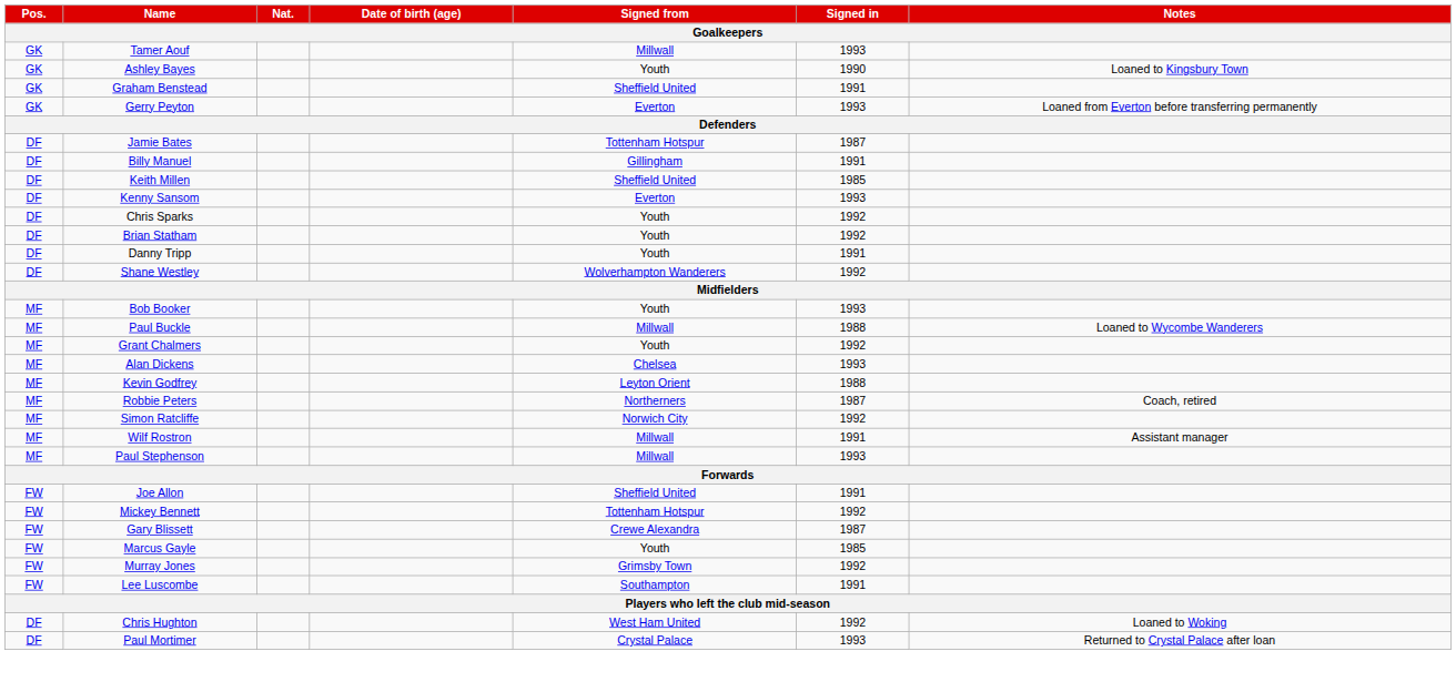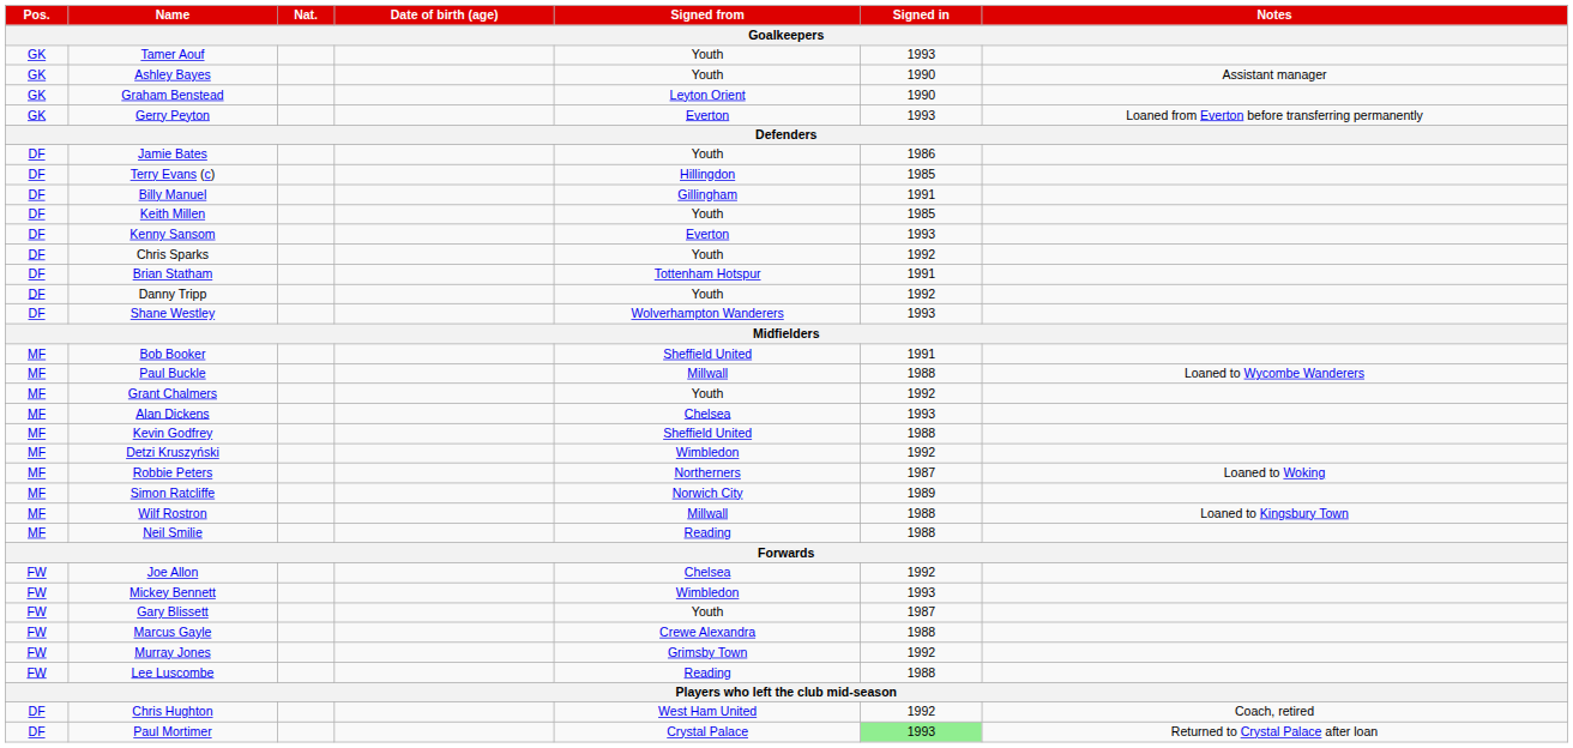Tamer Aouf | Signed from: Millwall -> Youth
Ashley Bayes | Notes: Loaned to Kingsbury Town -> Assistant manager
Graham Benstead | Signed from: Sheffield United -> Leyton Orient
Graham Benstead | Signed in: 1991 -> 1990
Jamie Bates | Signed from: Tottenham Hotspur -> Youth
Jamie Bates | Signed in: 1987 -> 1986
+ row: DF | Terry Evans (c) | Hillingdon | 1985
Keith Millen | Signed from: Sheffield United -> Youth
Brian Statham | Signed from: Youth -> Tottenham Hotspur
Brian Statham | Signed in: 1992 -> 1991
Danny Tripp | Signed in: 1991 -> 1992
Shane Westley | Signed in: 1992 -> 1993
Bob Booker | Signed from: Youth -> Sheffield United
Bob Booker | Signed in: 1993 -> 1991
Kevin Godfrey | Signed from: Leyton Orient -> Sheffield United
+ row: MF | Detzi Kruszyński | Wimbledon | 1992
Robbie Peters | Notes: Coach, retired -> Loaned to Woking
Simon Ratcliffe | Signed in: 1992 -> 1989
Wilf Rostron | Signed in: 1991 -> 1988
Wilf Rostron | Notes: Assistant manager -> Loaned to Kingsbury Town
+ row: MF | Neil Smilie | Reading | 1988
- row: MF | Paul Stephenson | Millwall | 1993
Joe Allon | Signed from: Sheffield United -> Chelsea
Joe Allon | Signed in: 1991 -> 1992
Mickey Bennett | Signed from: Tottenham Hotspur -> Wimbledon
Mickey Bennett | Signed in: 1992 -> 1993
Gary Blissett | Signed from: Crewe Alexandra -> Youth
Marcus Gayle | Signed from: Youth -> Crewe Alexandra
Marcus Gayle | Signed in: 1985 -> 1988
Lee Luscombe | Signed from: Southampton -> Reading
Lee Luscombe | Signed in: 1991 -> 1988
Chris Hughton | Notes: Loaned to Woking -> Coach, retired
Paul Mortimer | Signed in: no background -> lightgreen background
